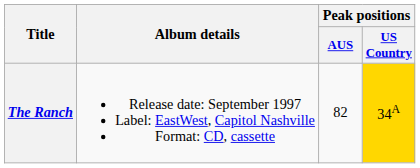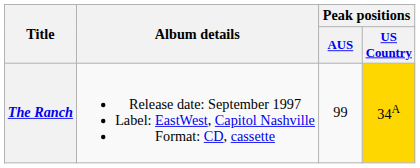The Ranch | Peak positions / AUS: 82 -> 99
